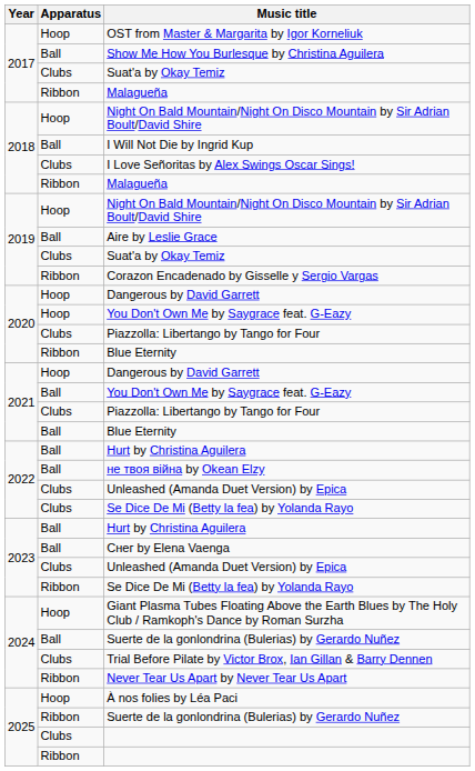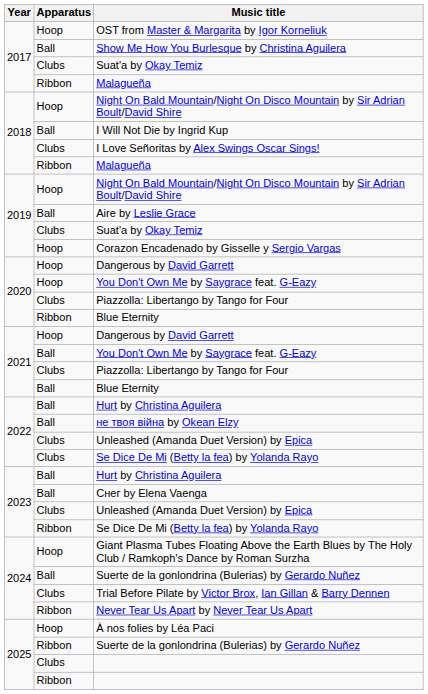Corazon Encadenado by Gisselle y Sergio Vargas | Apparatus: Ribbon -> Hoop
